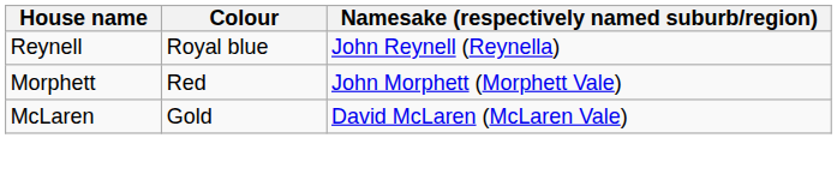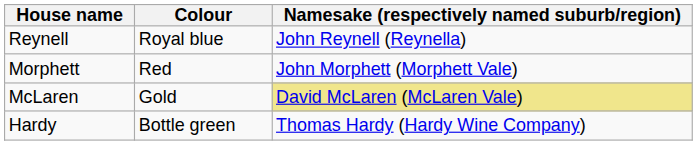McLaren | Namesake (respectively named suburb/region): no background -> khaki background
+ row: Hardy | Bottle green | Thomas Hardy (Hardy Wine Company)
